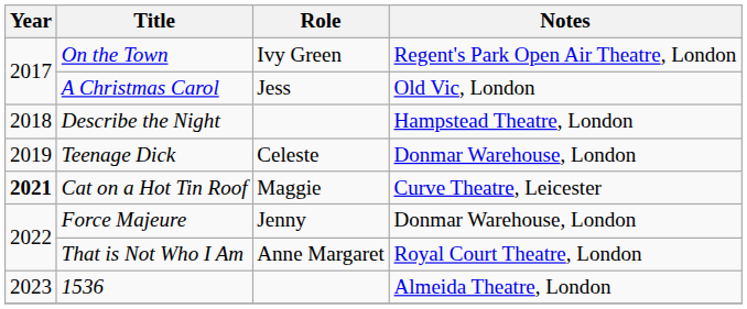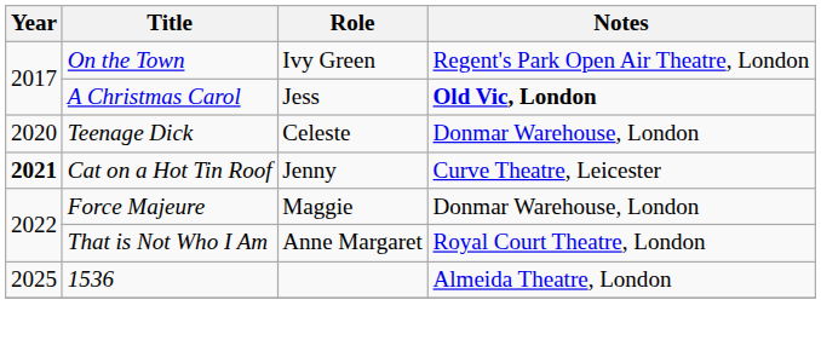A Christmas Carol | Notes: normal -> bold
- row: 2018 | Describe the Night | Hampstead Theatre, London
Teenage Dick | Year: 2019 -> 2020
Cat on a Hot Tin Roof | Role: Maggie -> Jenny
Force Majeure | Role: Jenny -> Maggie
1536 | Year: 2023 -> 2025
